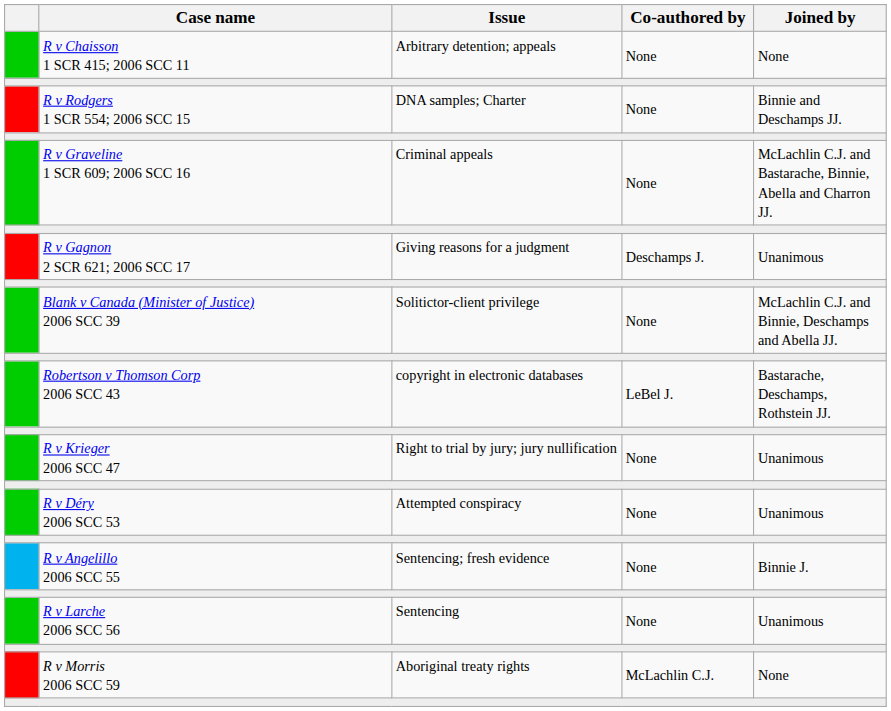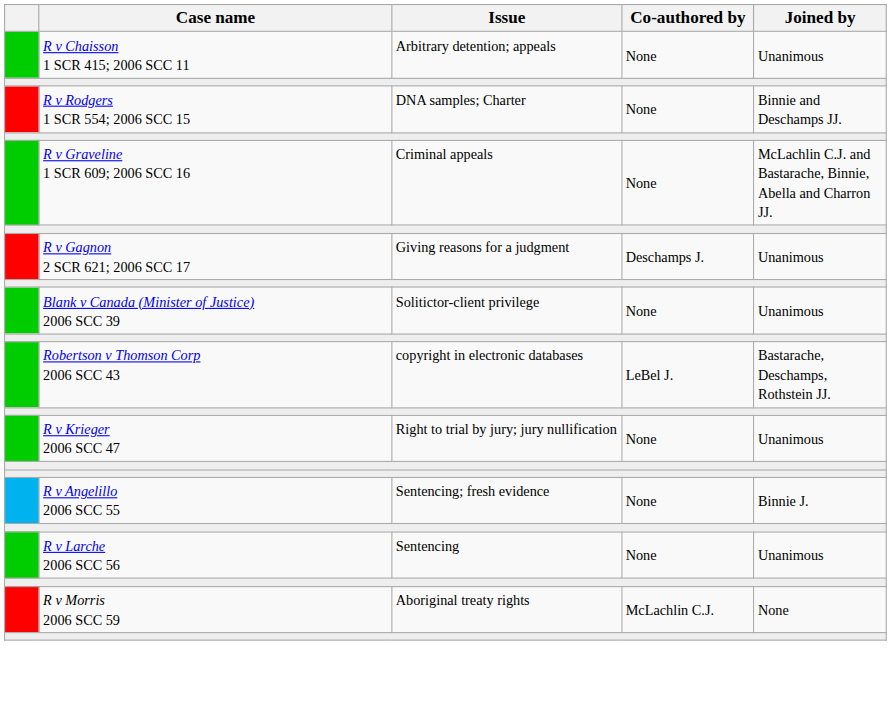R v Chaisson 1 SCR 415; 2006 SCC 11 | Joined by: None -> Unanimous
Blank v Canada (Minister of Justice) 2006 SCC 39 | Joined by: McLachlin C.J. and Binnie, Deschamps and Abella JJ. -> Unanimous
- row: R v Déry 2006 SCC 53 | Attempted conspiracy | None | Unanimous
